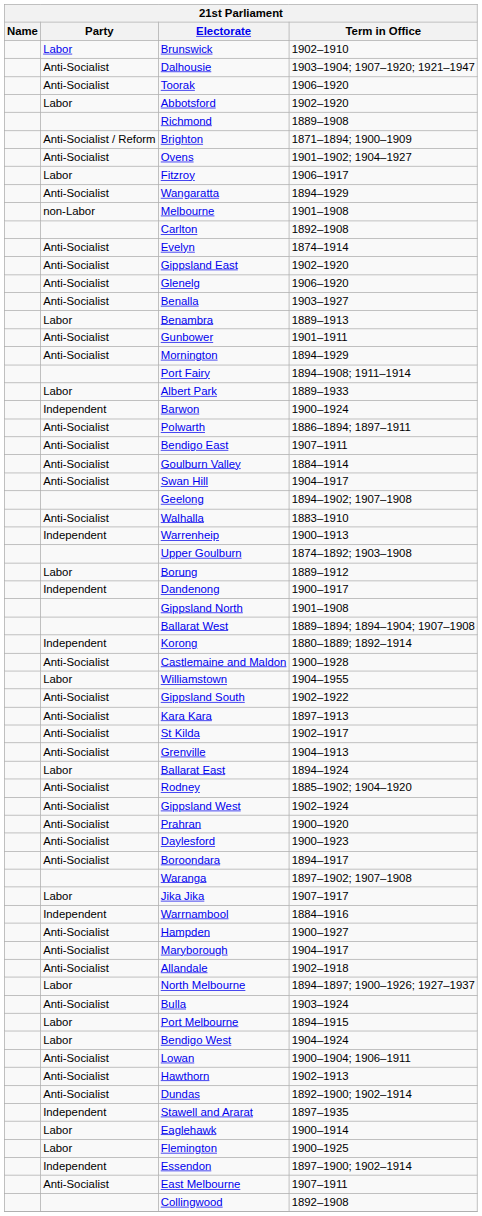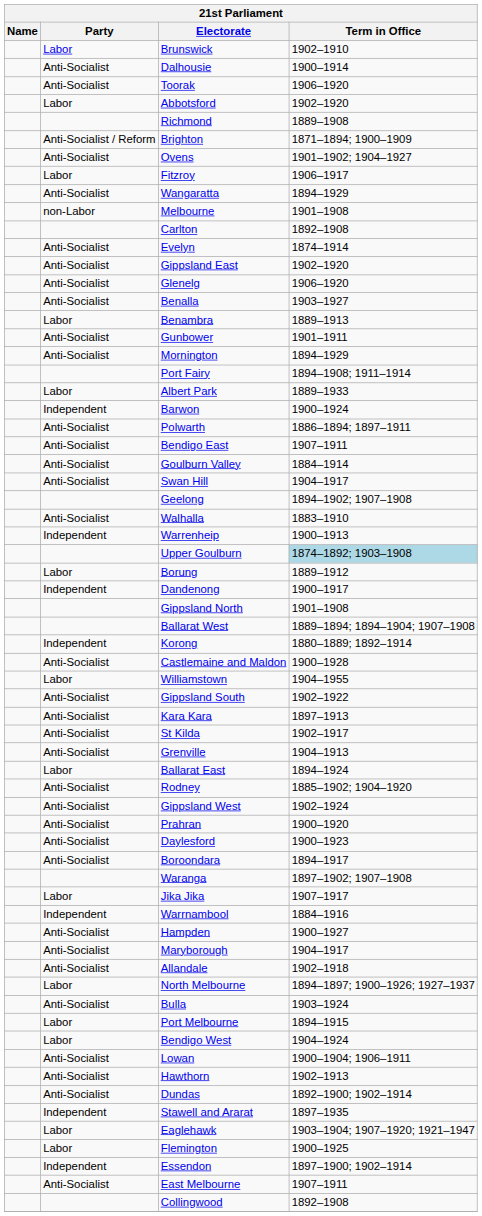Dalhousie | Term in Office: 1903–1904; 1907–1920; 1921–1947 -> 1900–1914
Upper Goulburn | Term in Office: no background -> lightblue background
Eaglehawk | Term in Office: 1900–1914 -> 1903–1904; 1907–1920; 1921–1947
